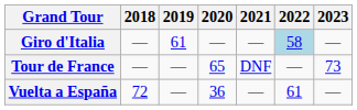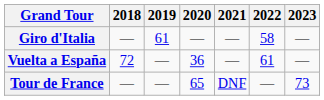Giro d'Italia | 2022: lightblue background -> no background
rows swapped: Tour de France <-> Vuelta a España
